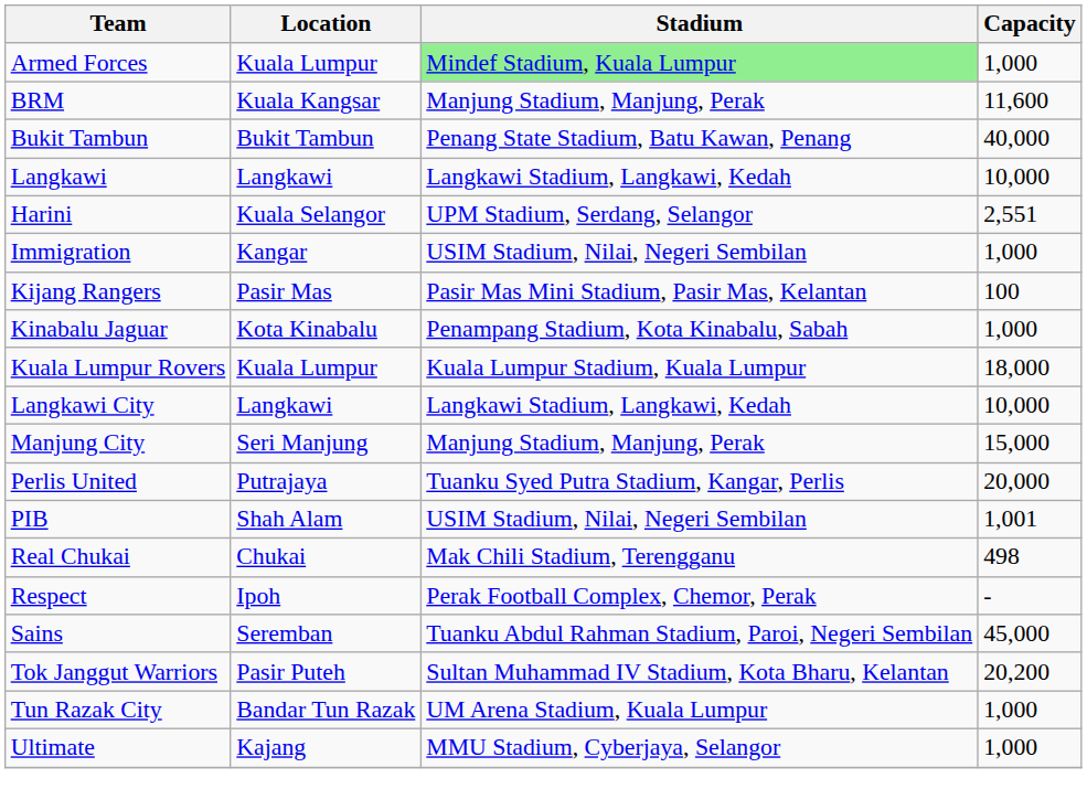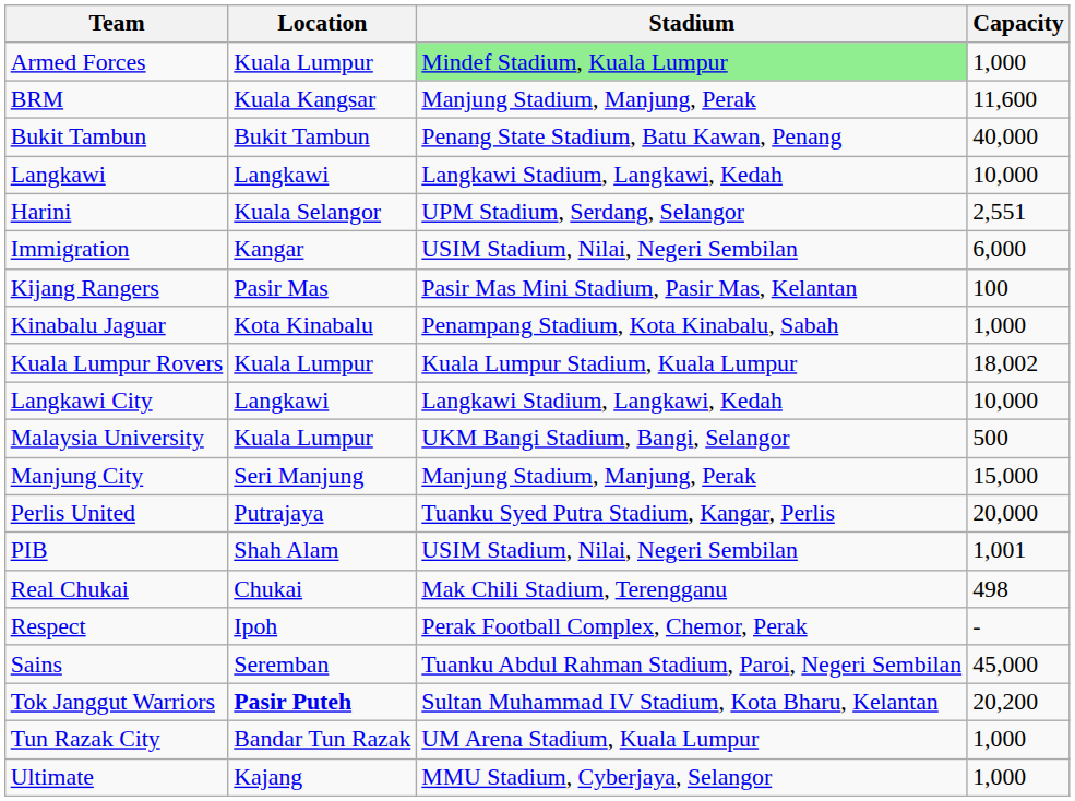Immigration | Capacity: 1,000 -> 6,000
Kuala Lumpur Rovers | Capacity: 18,000 -> 18,002
+ row: Malaysia University | Kuala Lumpur | UKM Bangi Stadium, Bangi, Selangor | 500
Tok Janggut Warriors | Location: normal -> bold
